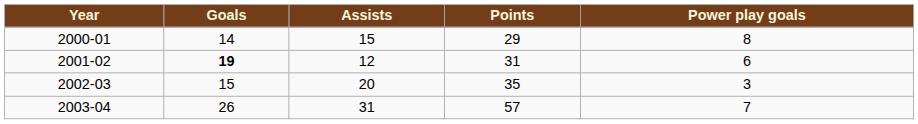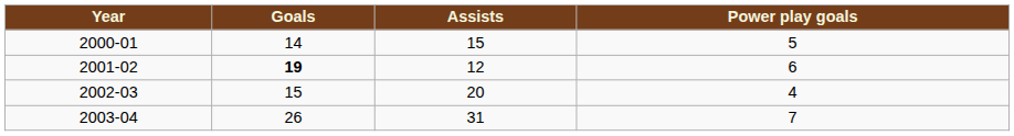- column: Points | 29 | 31 | 35 | 57
2000-01 | Power play goals: 8 -> 5
2002-03 | Power play goals: 3 -> 4
